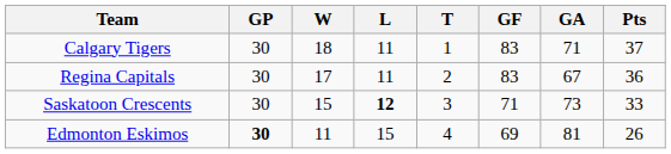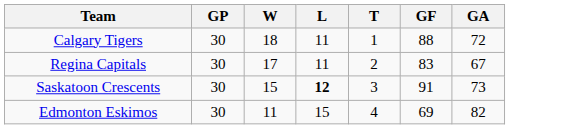- column: Pts | 37 | 36 | 33 | 26
Calgary Tigers | GF: 83 -> 88
Calgary Tigers | GA: 71 -> 72
Saskatoon Crescents | GF: 71 -> 91
Edmonton Eskimos | GP: bold -> normal
Edmonton Eskimos | GA: 81 -> 82
